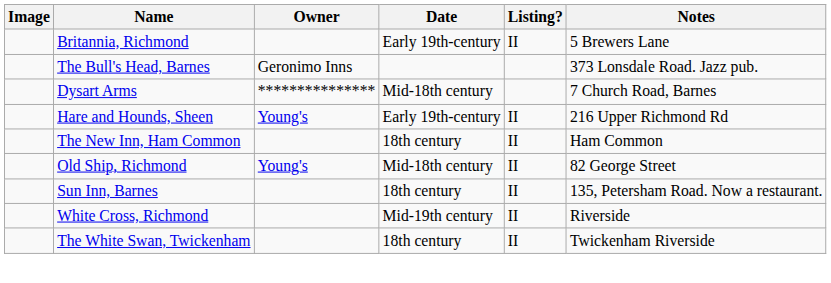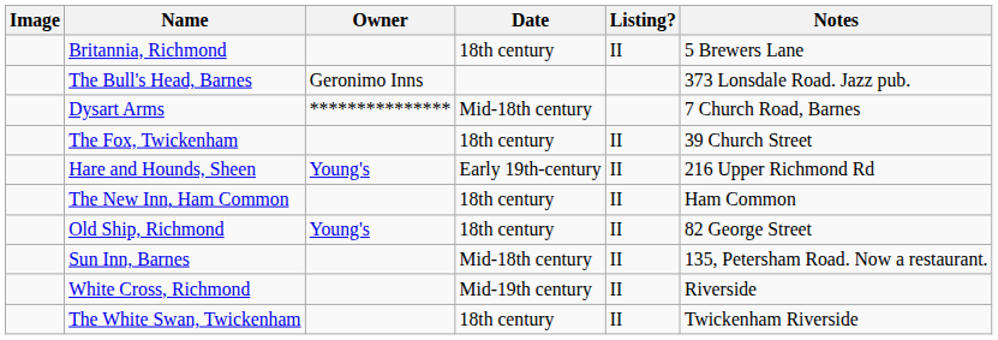Britannia, Richmond | Date: Early 19th-century -> 18th century
+ row: The Fox, Twickenham | 18th century | II | 39 Church Street
Old Ship, Richmond | Date: Mid-18th century -> 18th century
Sun Inn, Barnes | Date: 18th century -> Mid-18th century
